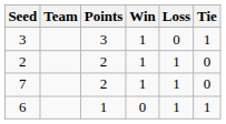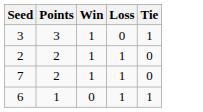- column: Team
